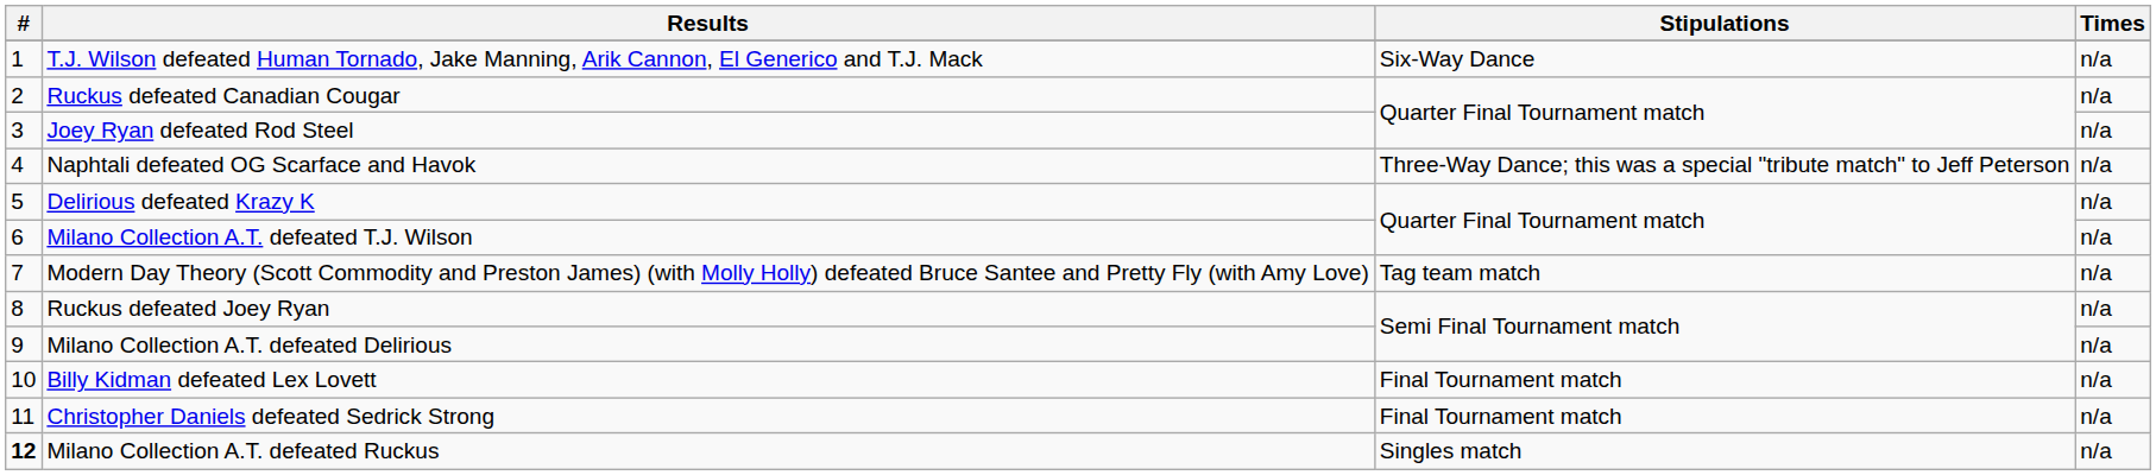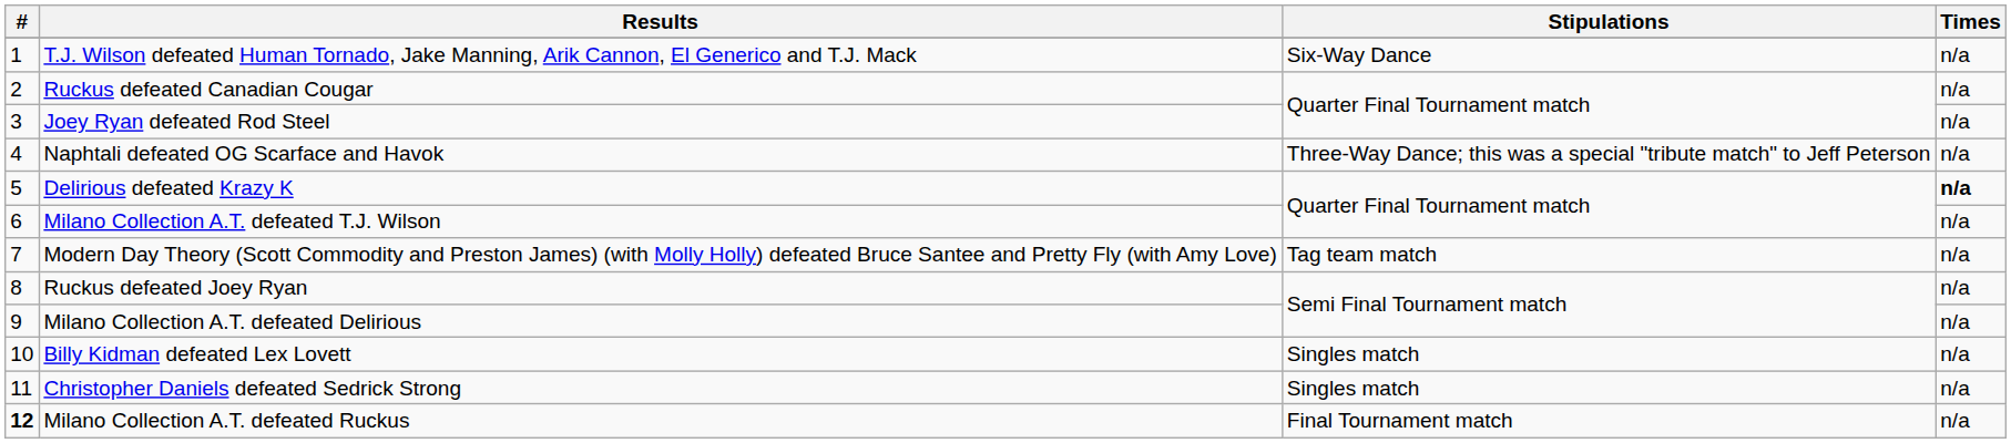Delirious defeated Krazy K | Times: normal -> bold
Billy Kidman defeated Lex Lovett | Stipulations: Final Tournament match -> Singles match
Christopher Daniels defeated Sedrick Strong | Stipulations: Final Tournament match -> Singles match
Milano Collection A.T. defeated Ruckus | Stipulations: Singles match -> Final Tournament match
